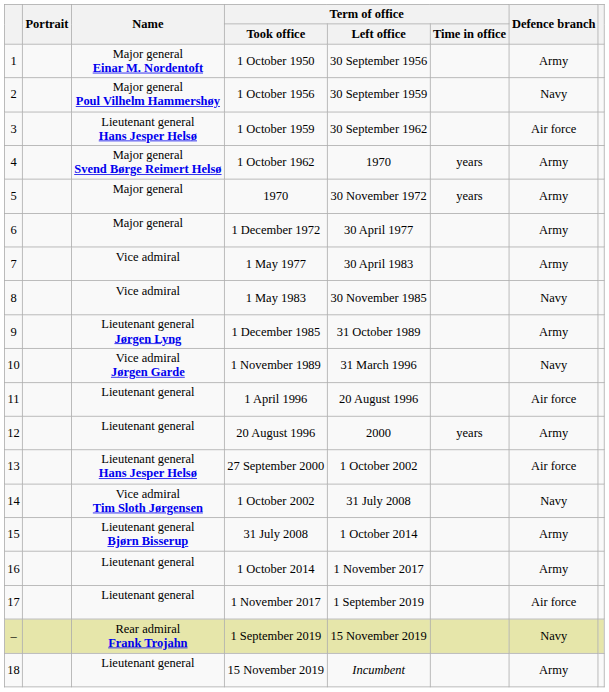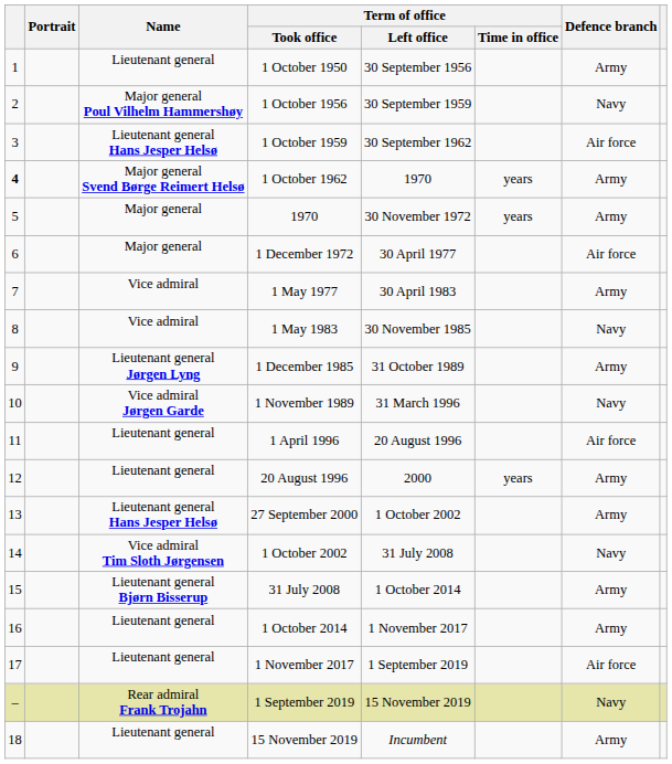1 October 1950 | Name: Major general Einar M. Nordentoft -> Lieutenant general
1 October 1962 | column 1: normal -> bold
1 December 1972 | Defence branch: Army -> Air force
27 September 2000 | Defence branch: Air force -> Army
